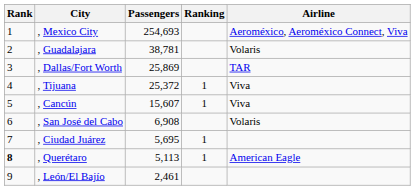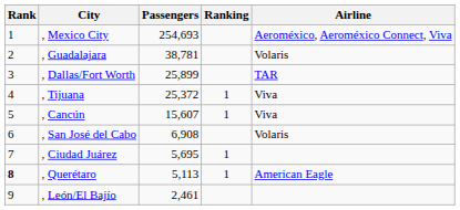, Dallas/Fort Worth | Passengers: 25,869 -> 25,899
